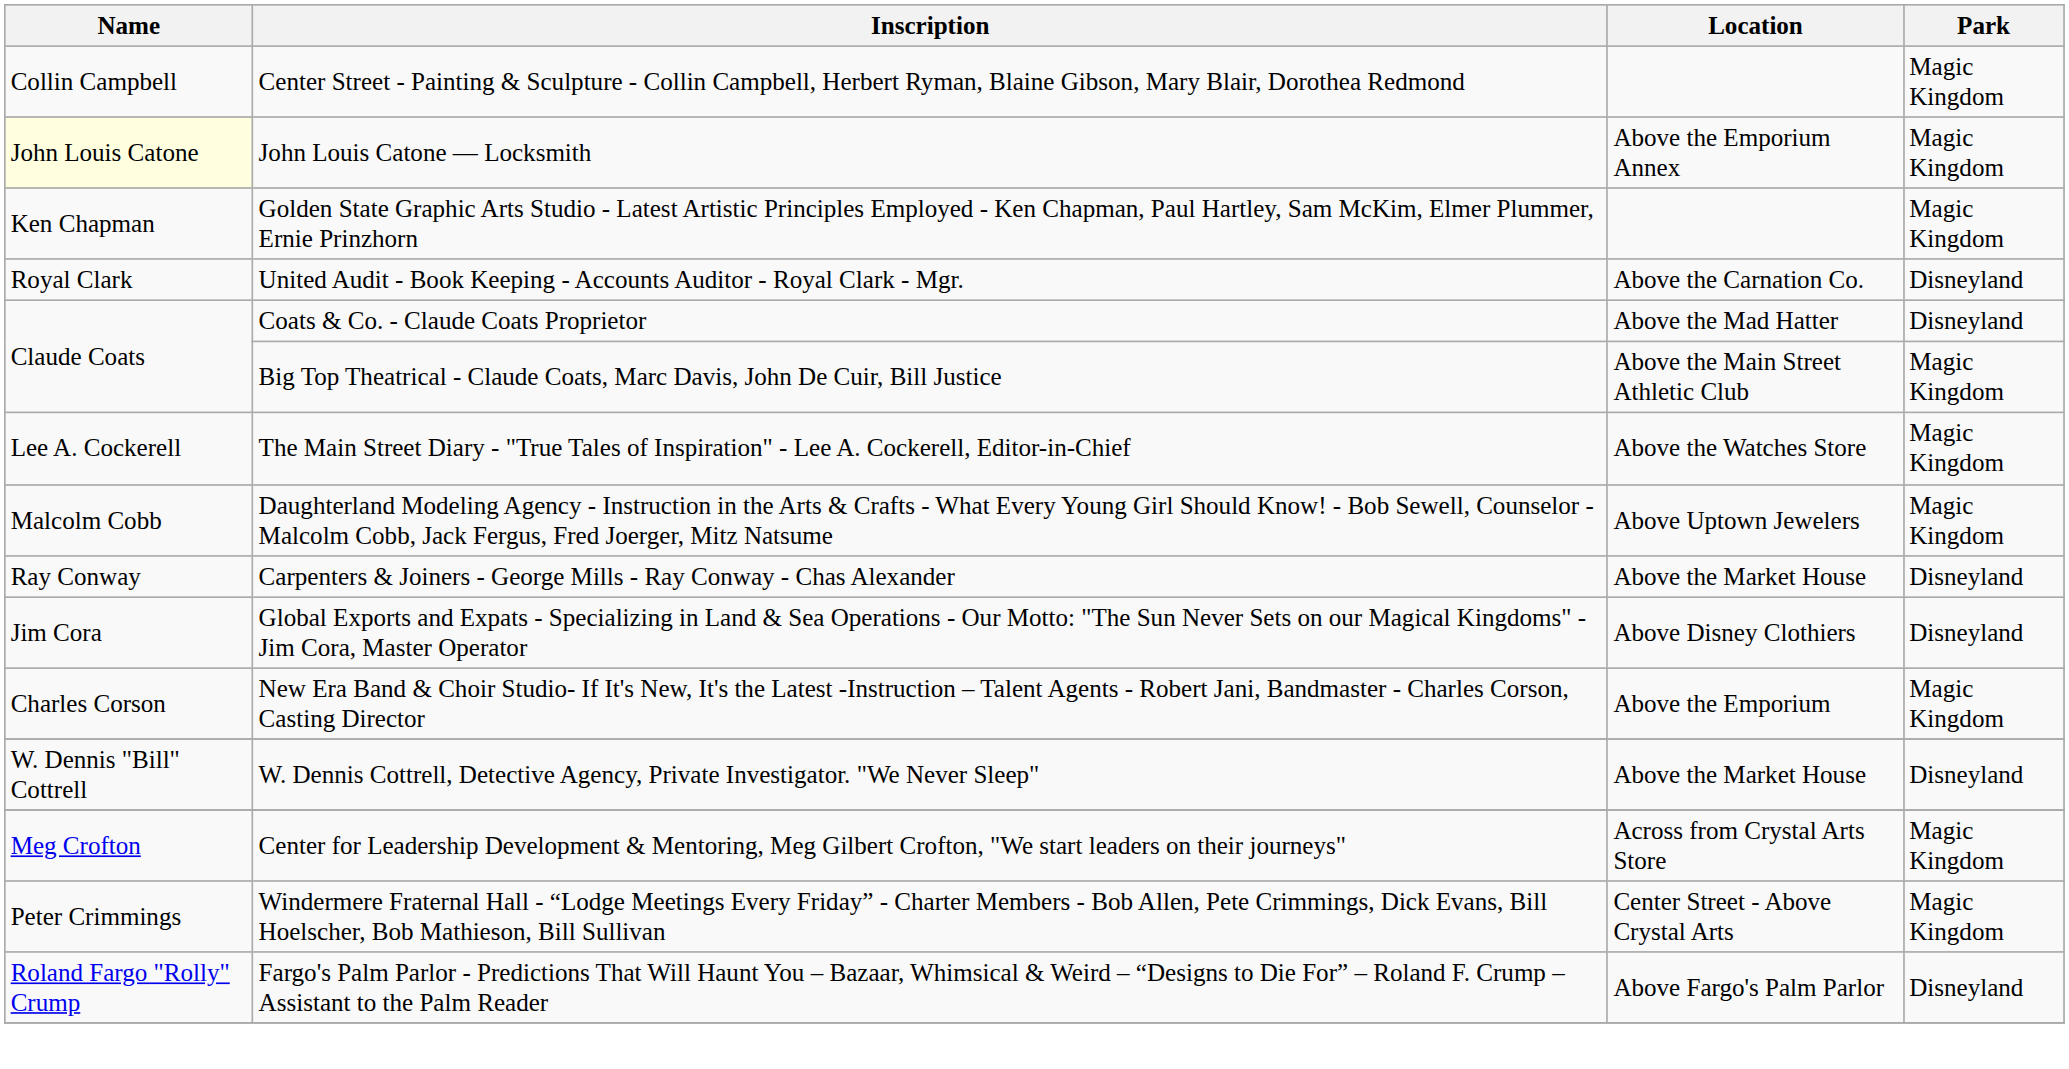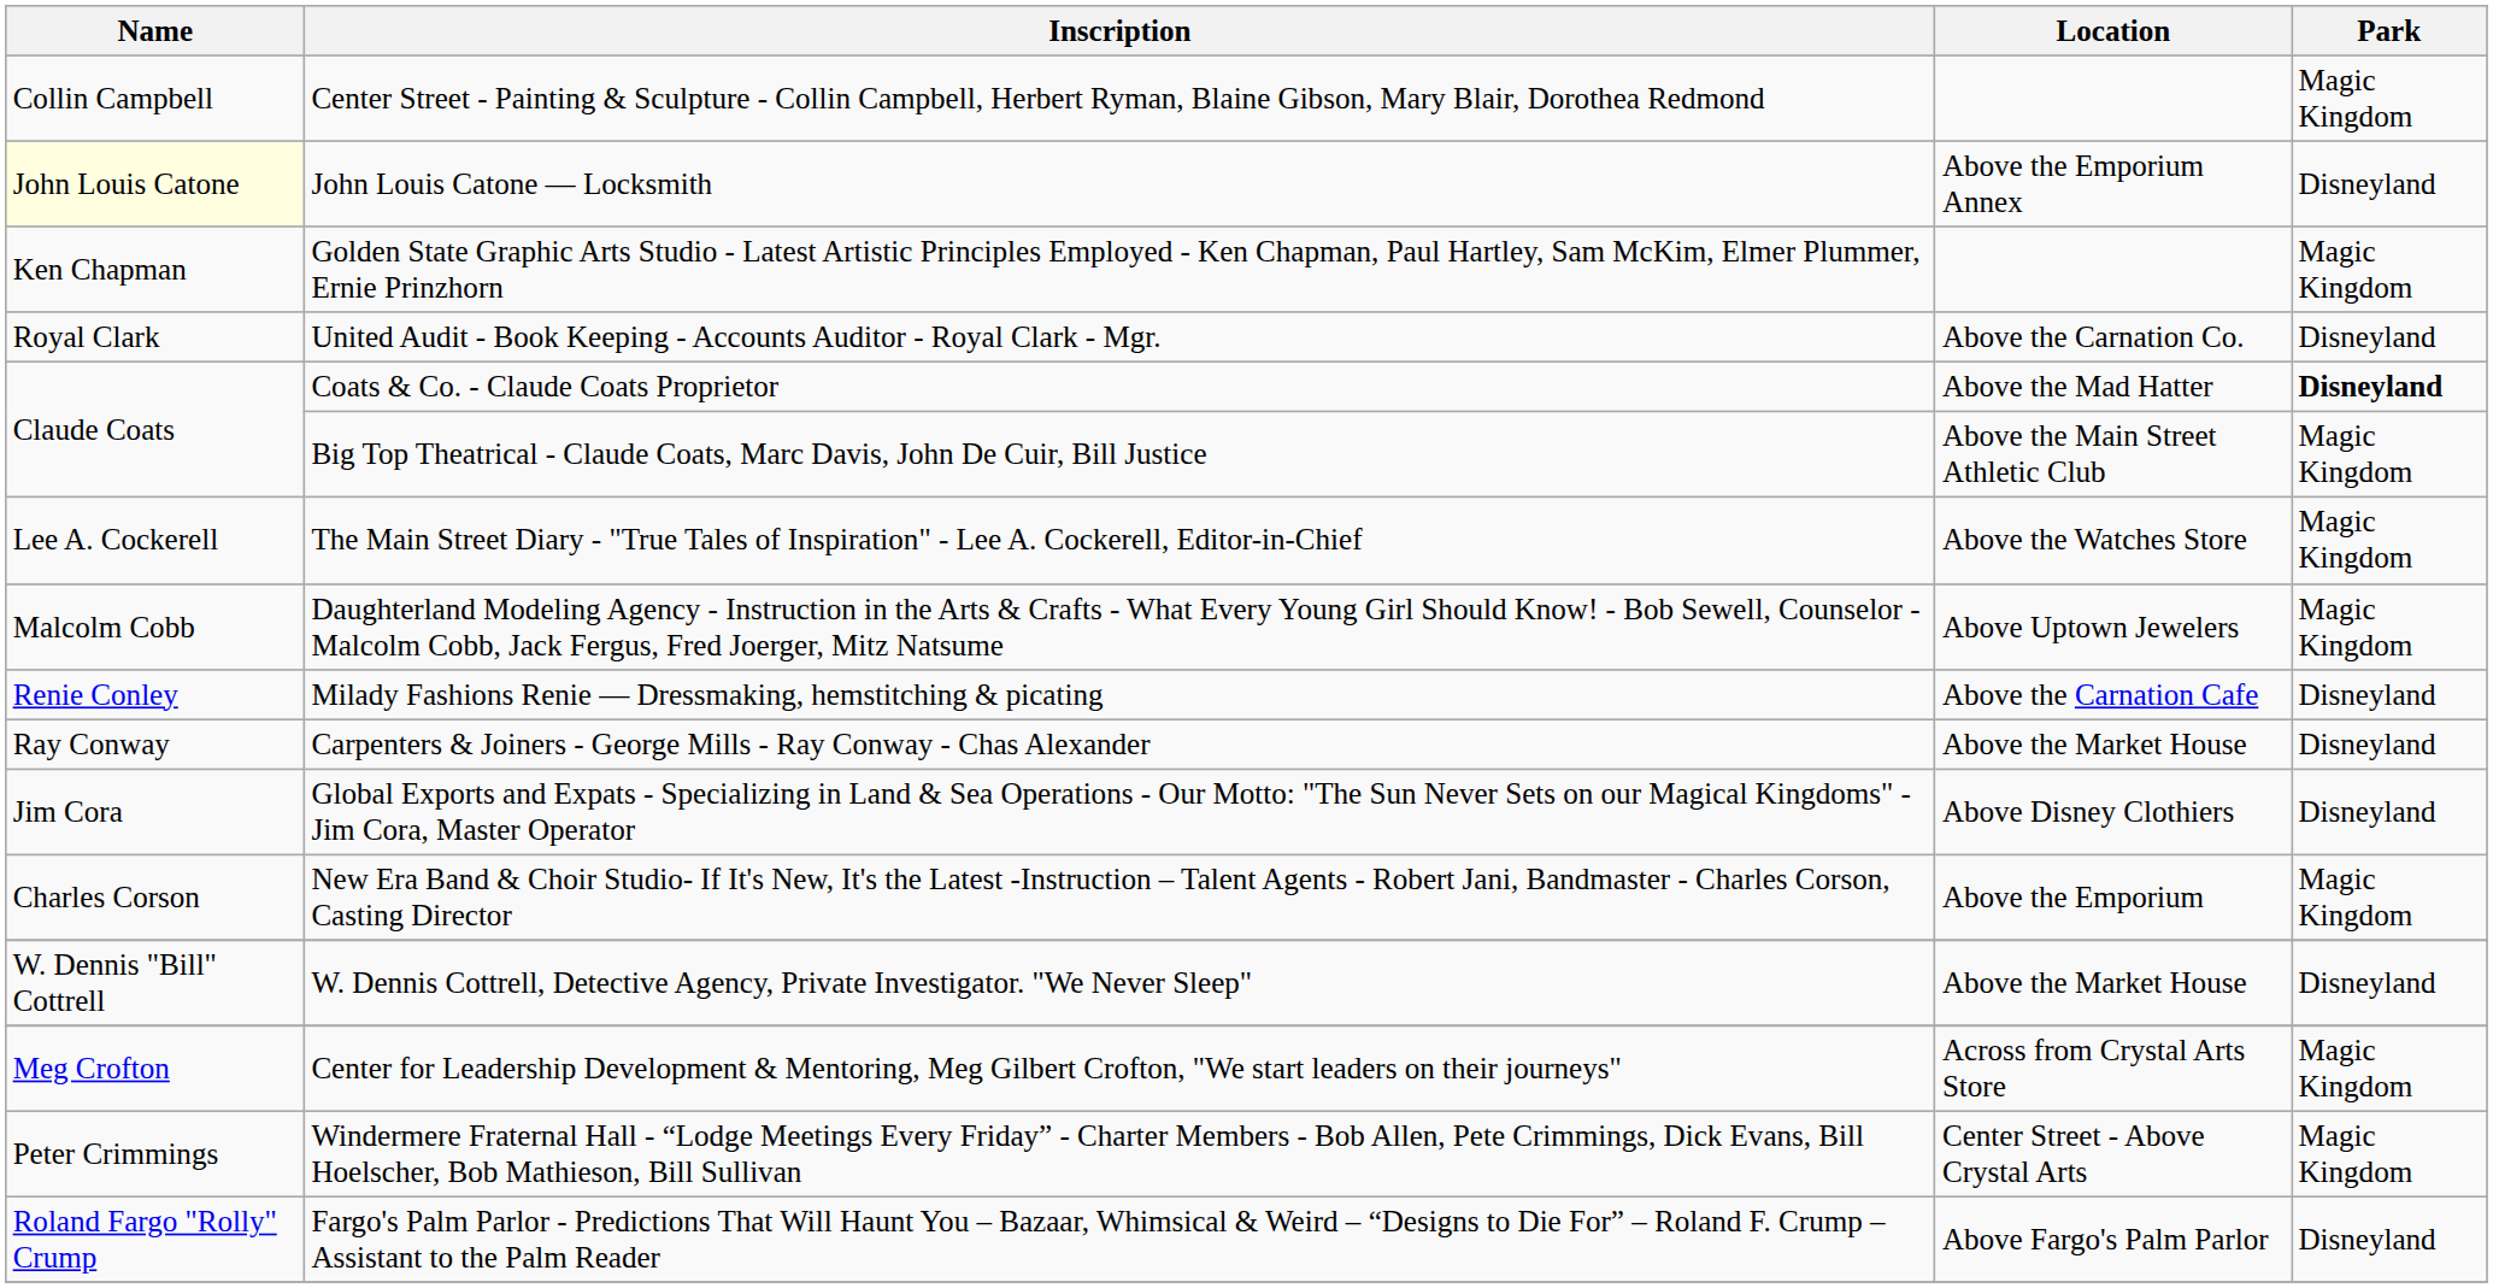John Louis Catone — Locksmith | Park: Magic Kingdom -> Disneyland
Coats & Co. - Claude Coats Proprietor | Park: normal -> bold
+ row: Renie Conley | Milady Fashions Renie — Dressmaking, hemstitching & picating | Above the Carnation Cafe | Disneyland
